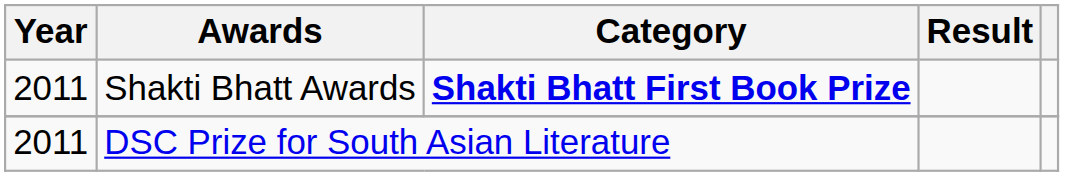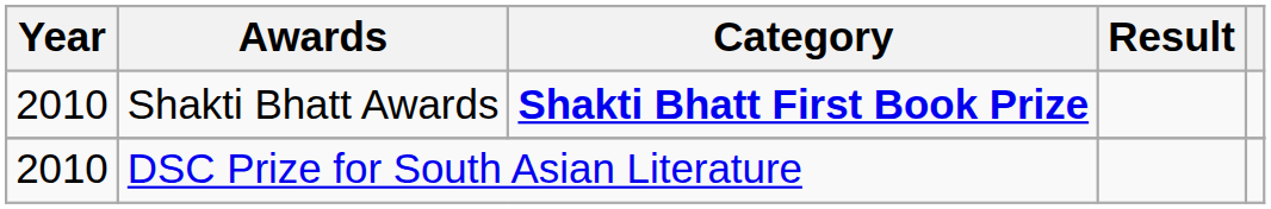Shakti Bhatt Awards | Year: 2011 -> 2010
DSC Prize for South Asian Literature | Year: 2011 -> 2010
